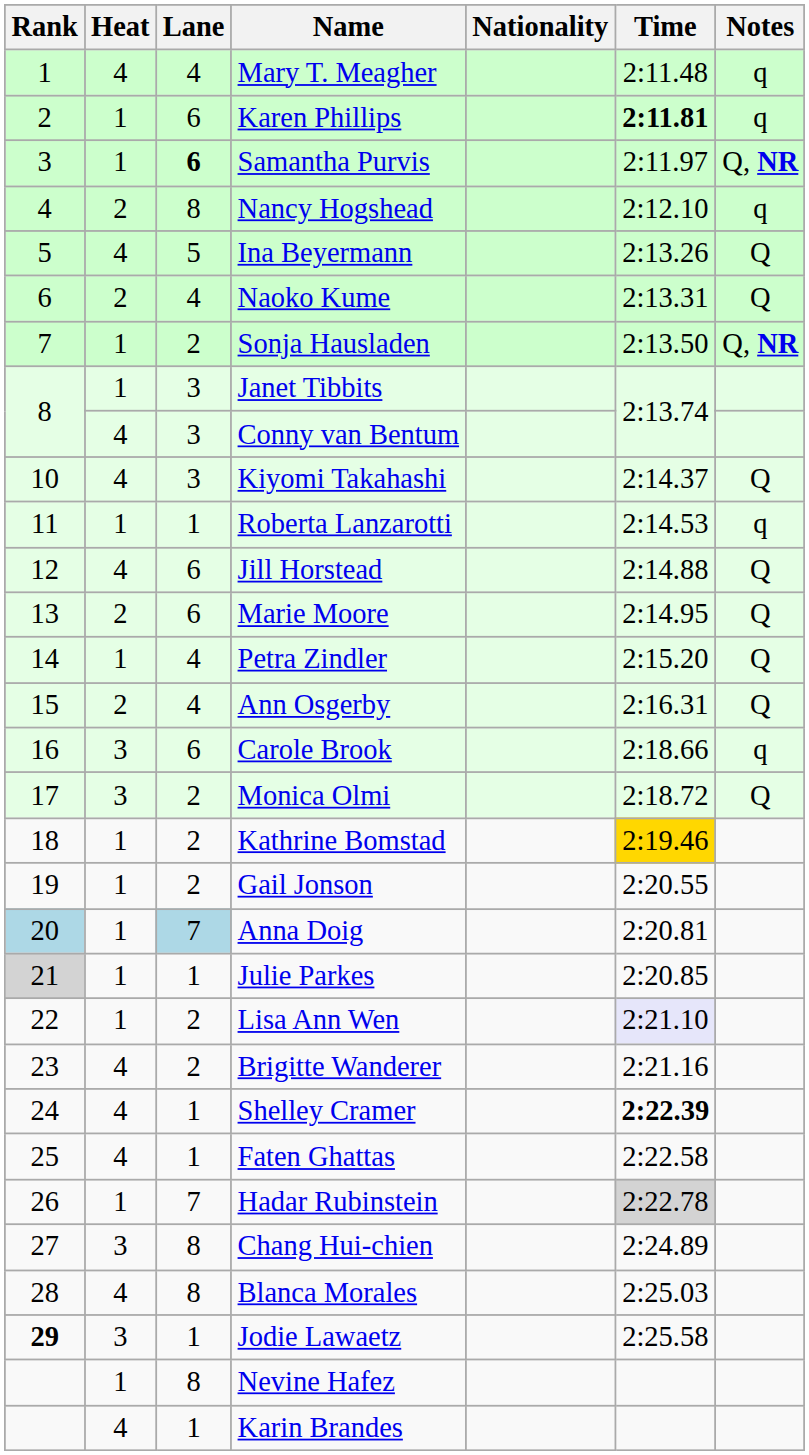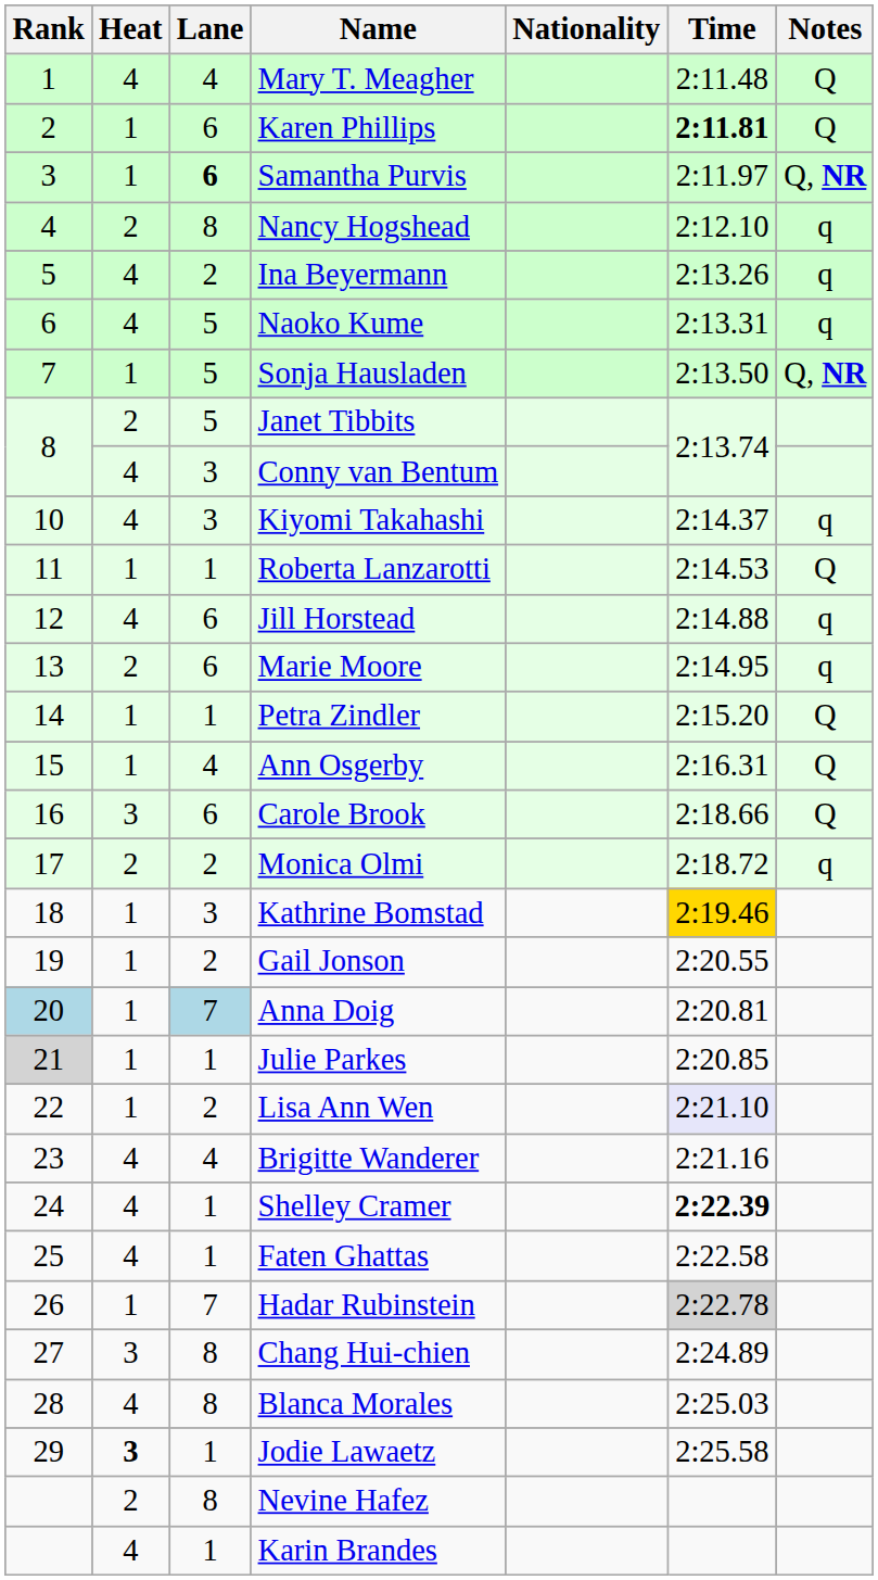Mary T. Meagher | Notes: q -> Q
Karen Phillips | Notes: q -> Q
Ina Beyermann | Lane: 5 -> 2
Ina Beyermann | Notes: Q -> q
Naoko Kume | Heat: 2 -> 4
Naoko Kume | Lane: 4 -> 5
Naoko Kume | Notes: Q -> q
Sonja Hausladen | Lane: 2 -> 5
Janet Tibbits | Heat: 1 -> 2
Janet Tibbits | Lane: 3 -> 5
Kiyomi Takahashi | Notes: Q -> q
Roberta Lanzarotti | Notes: q -> Q
Jill Horstead | Notes: Q -> q
Marie Moore | Notes: Q -> q
Petra Zindler | Lane: 4 -> 1
Ann Osgerby | Heat: 2 -> 1
Carole Brook | Notes: q -> Q
Monica Olmi | Heat: 3 -> 2
Monica Olmi | Notes: Q -> q
Kathrine Bomstad | Lane: 2 -> 3
Brigitte Wanderer | Lane: 2 -> 4
Jodie Lawaetz | Rank: bold -> normal
Jodie Lawaetz | Heat: normal -> bold
Nevine Hafez | Heat: 1 -> 2
